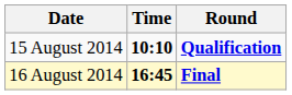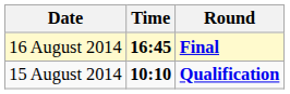rows swapped: 15 August 2014 <-> 16 August 2014
